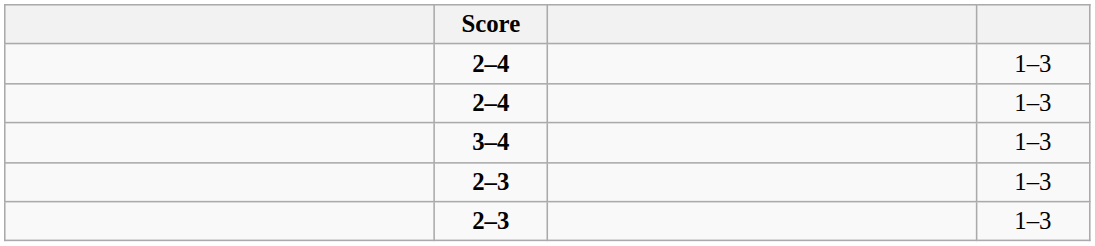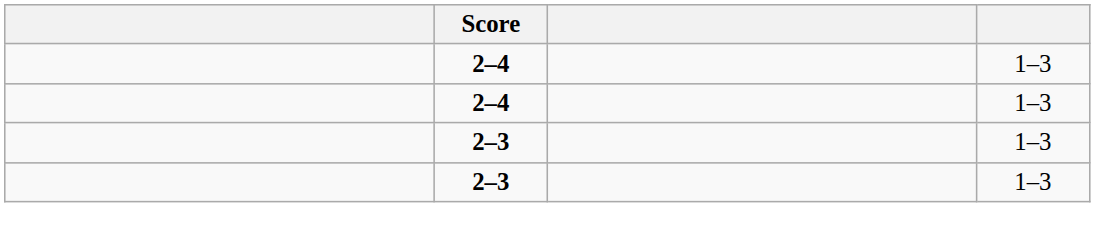- row: 3–4 | 1–3
